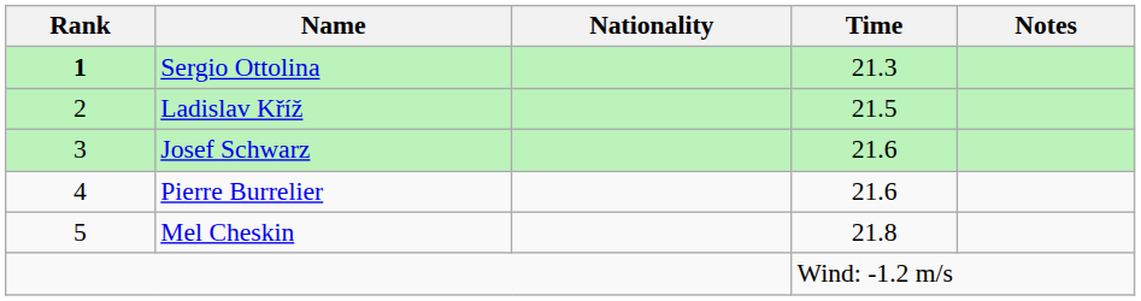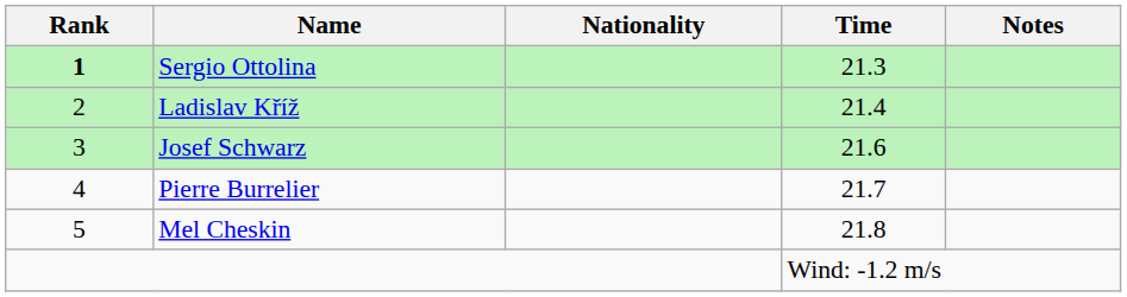Ladislav Kříž | Time: 21.5 -> 21.4
Pierre Burrelier | Time: 21.6 -> 21.7
